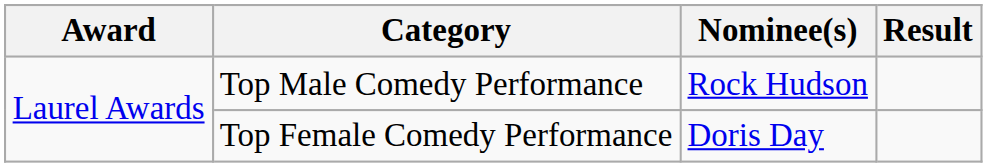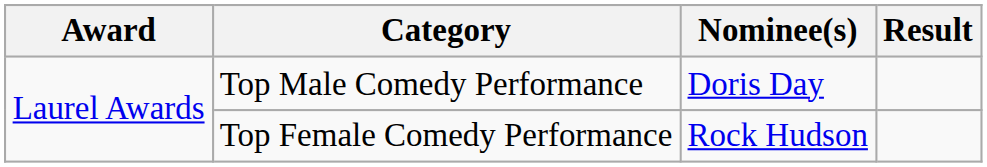Top Male Comedy Performance | Nominee(s): Rock Hudson -> Doris Day
Top Female Comedy Performance | Nominee(s): Doris Day -> Rock Hudson
